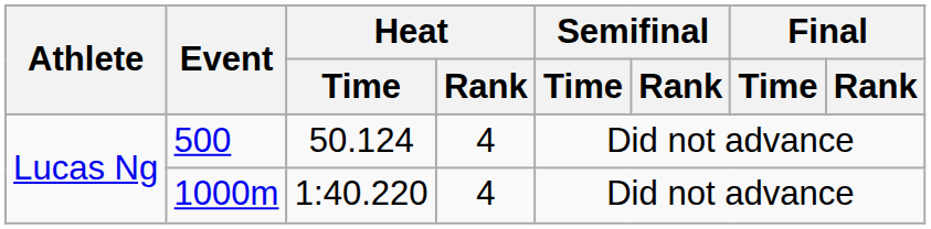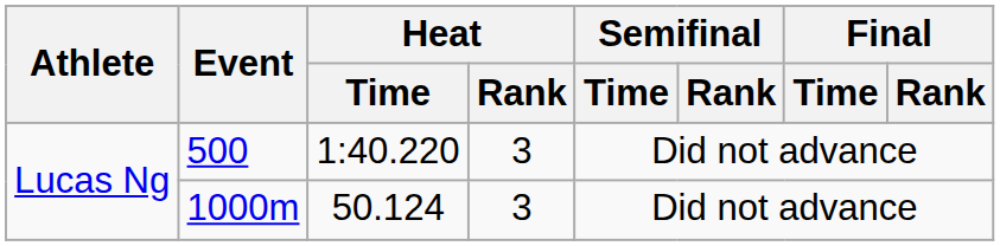500 | Heat / Time: 50.124 -> 1:40.220
500 | Heat / Rank: 4 -> 3
1000m | Heat / Time: 1:40.220 -> 50.124
1000m | Heat / Rank: 4 -> 3
